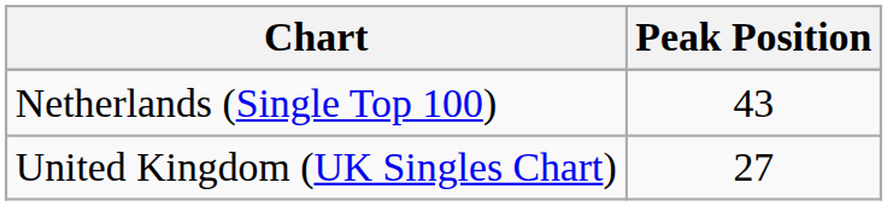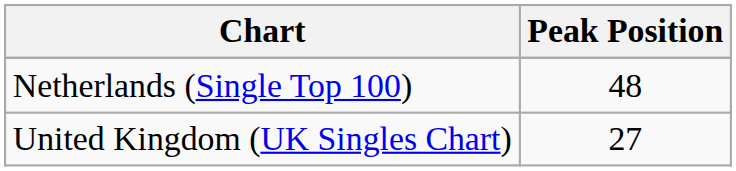Netherlands (Single Top 100) | Peak Position: 43 -> 48
